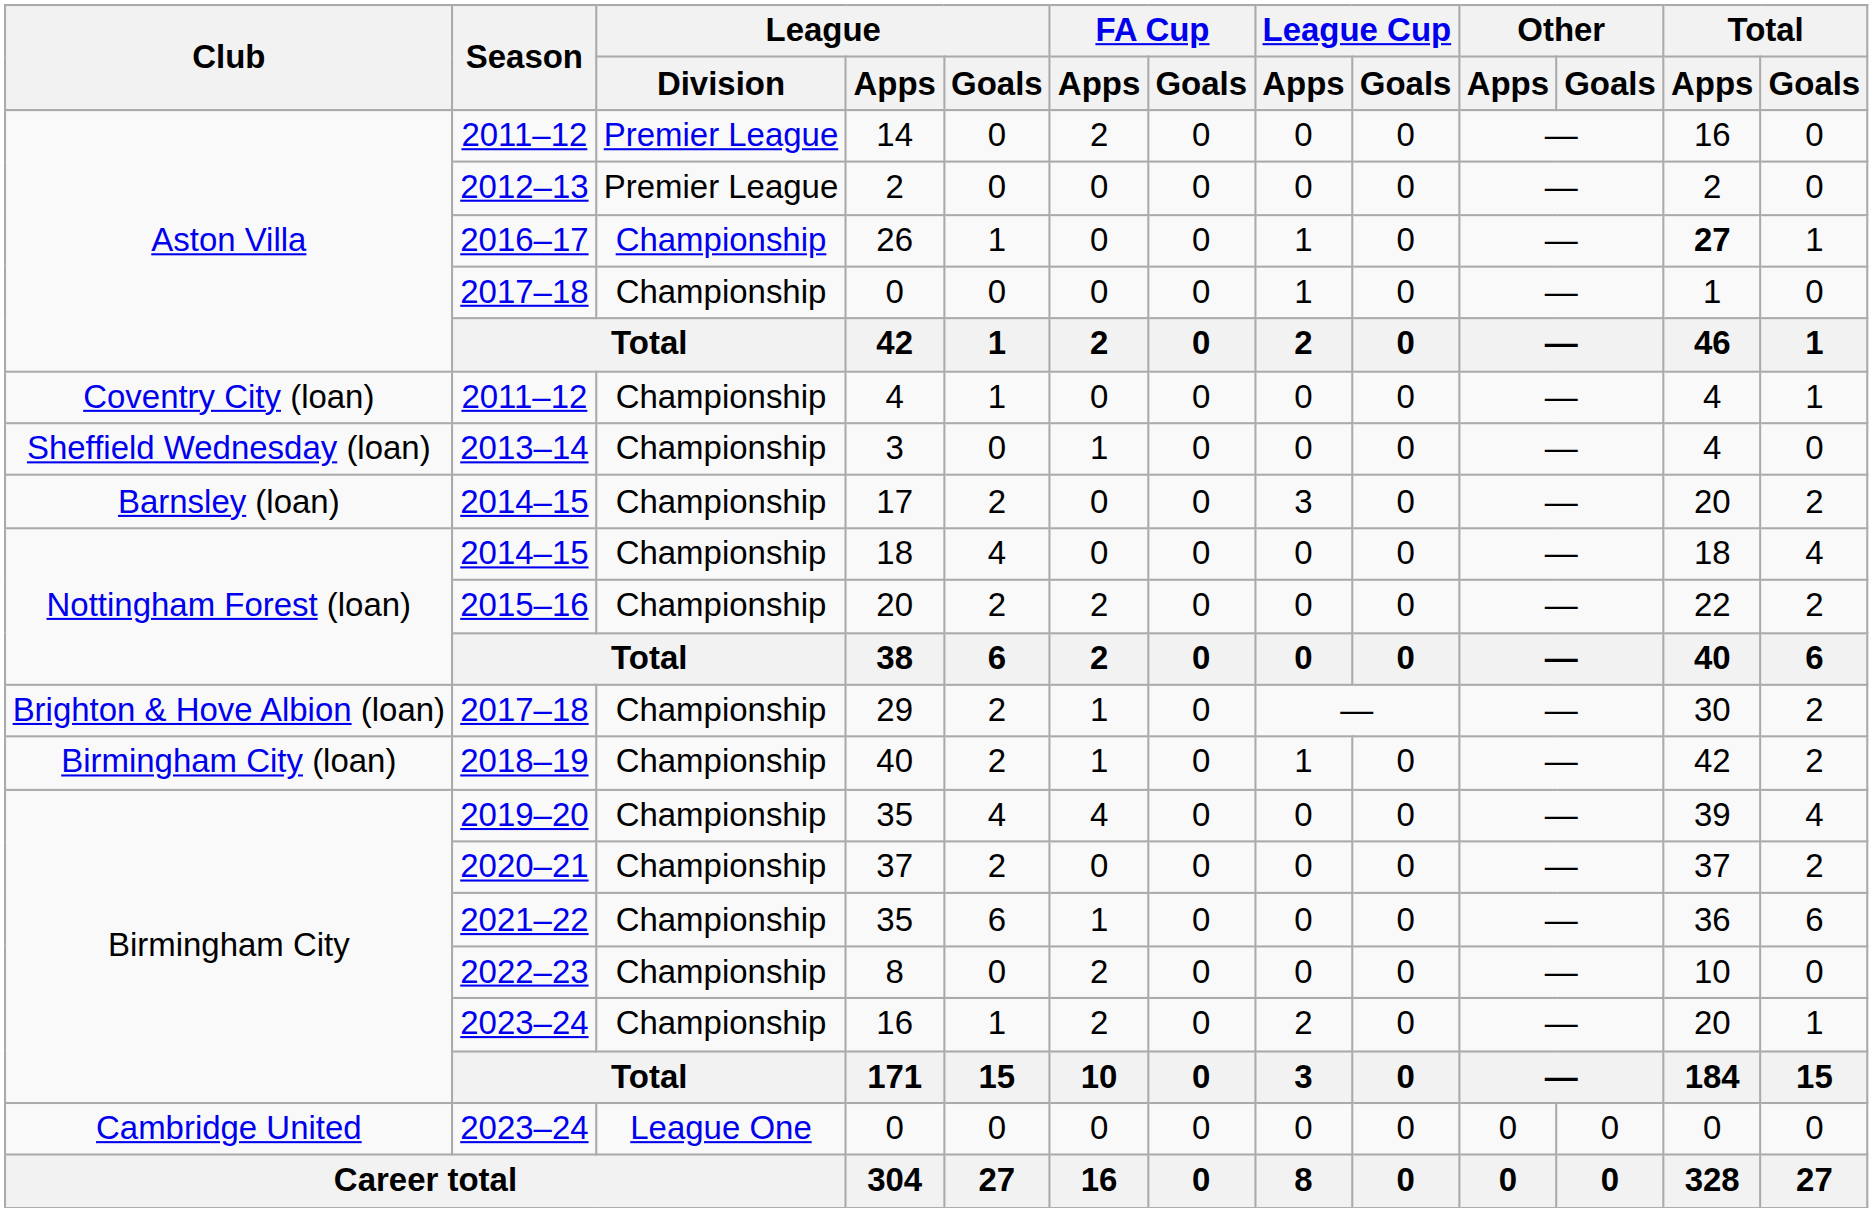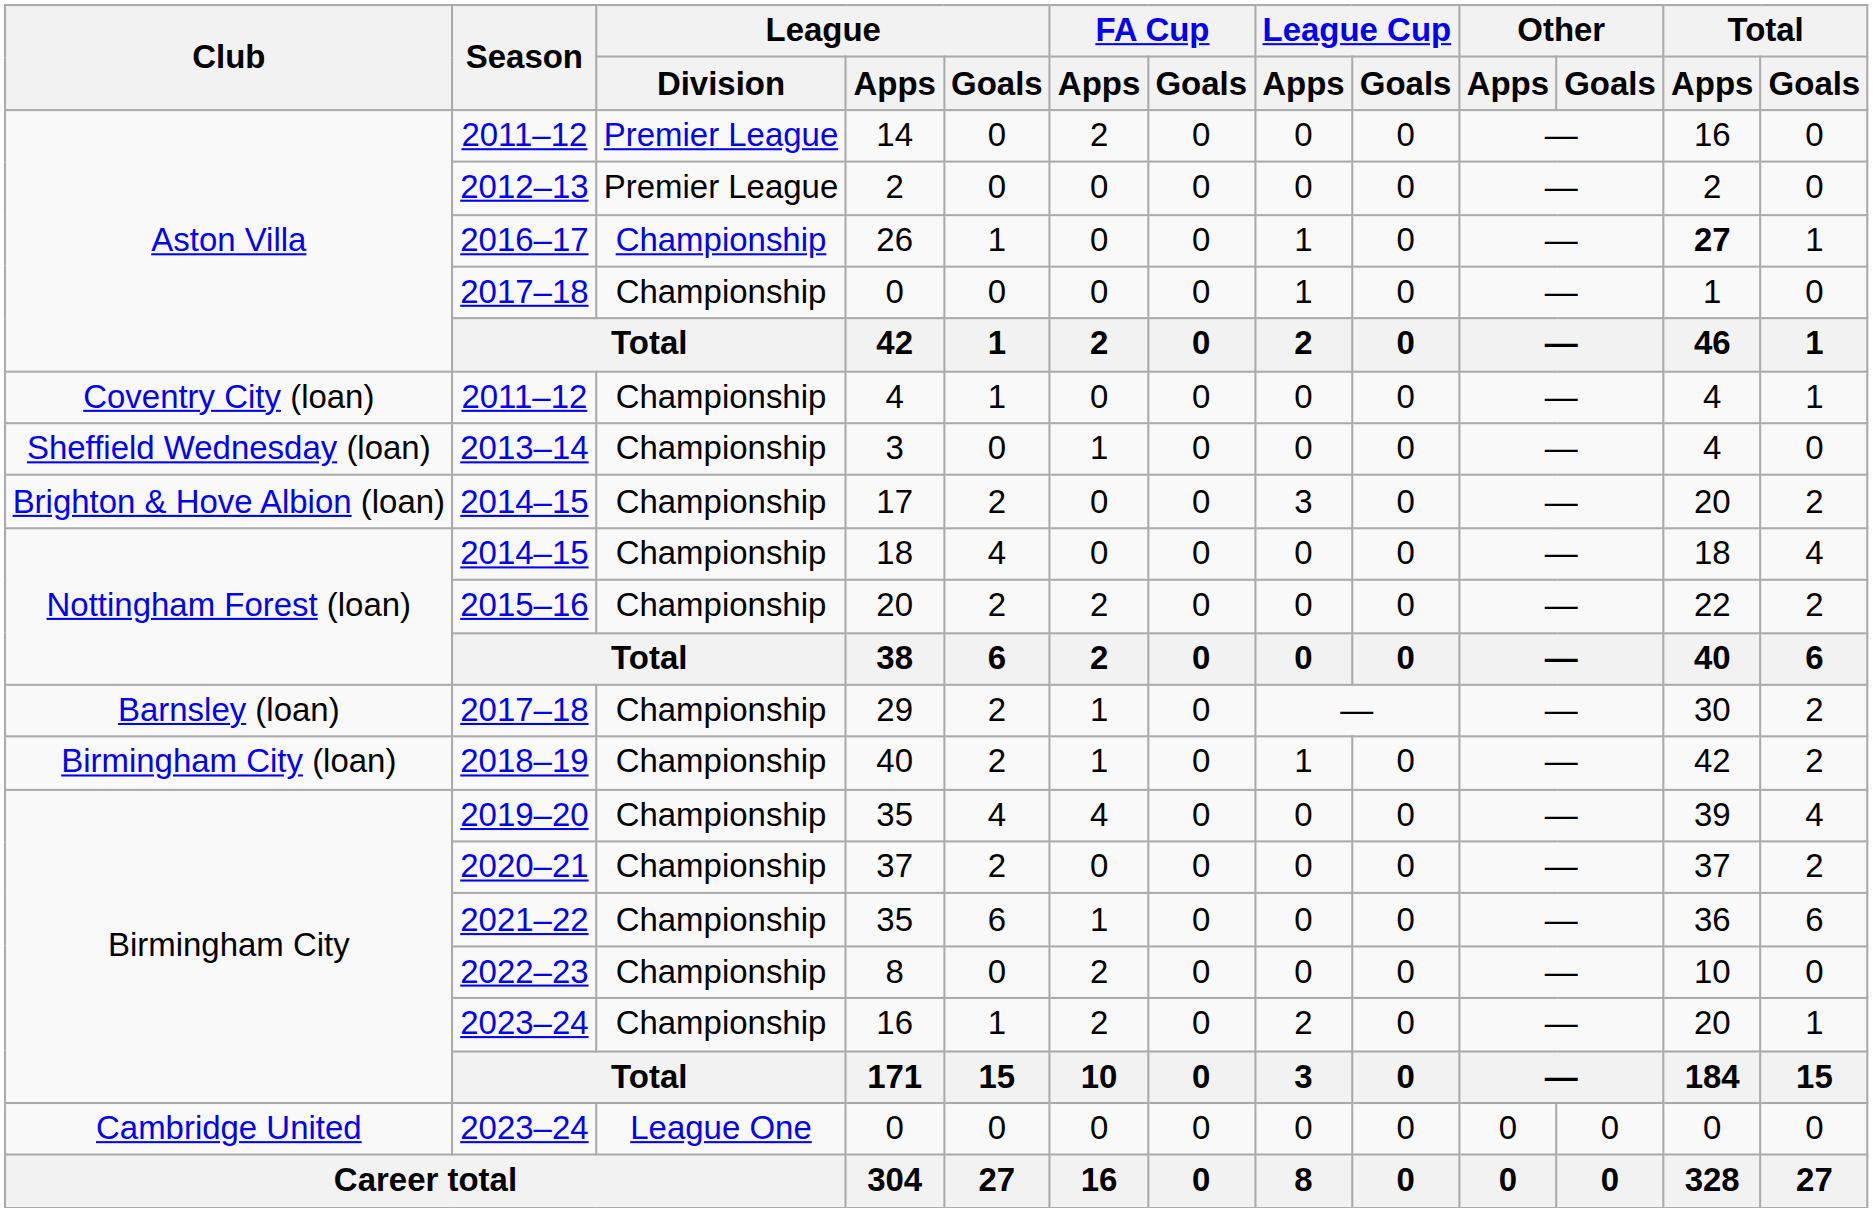17 | Club: Barnsley (loan) -> Brighton & Hove Albion (loan)
29 | Club: Brighton & Hove Albion (loan) -> Barnsley (loan)
